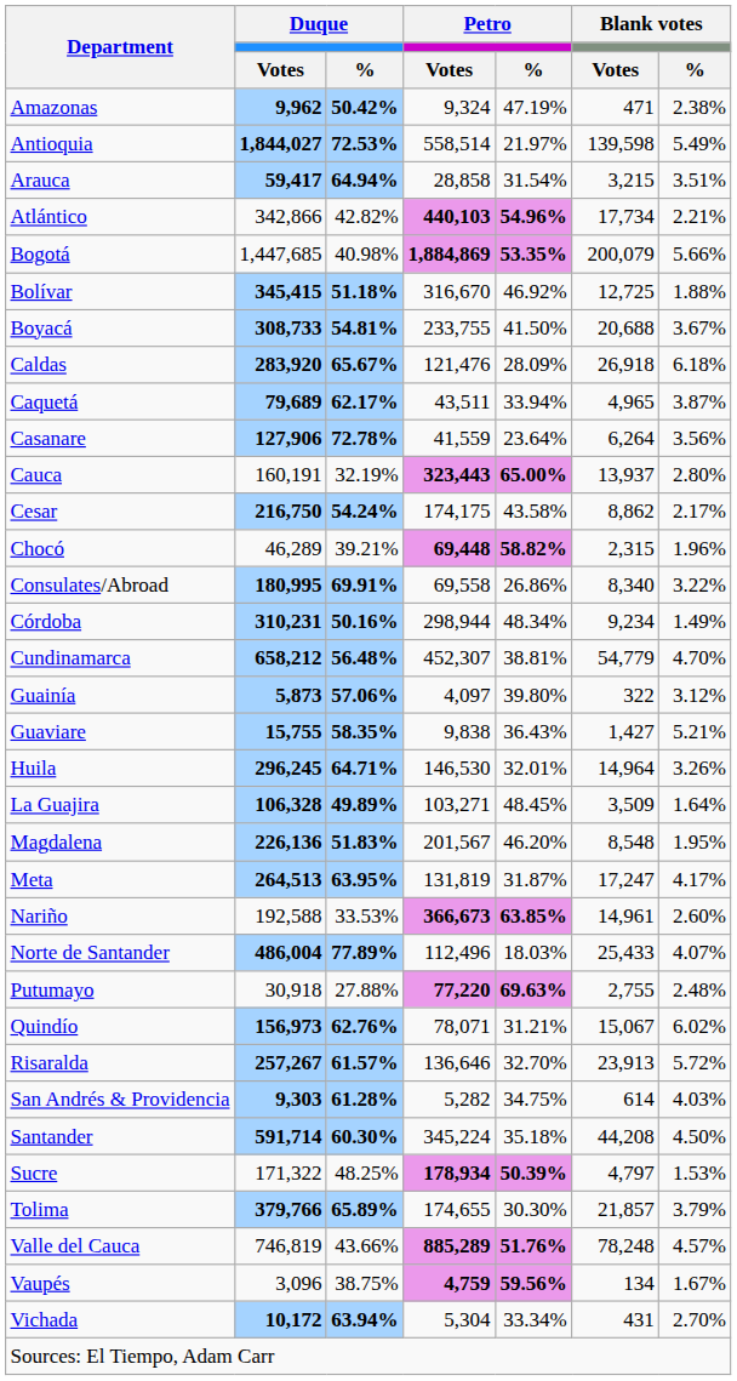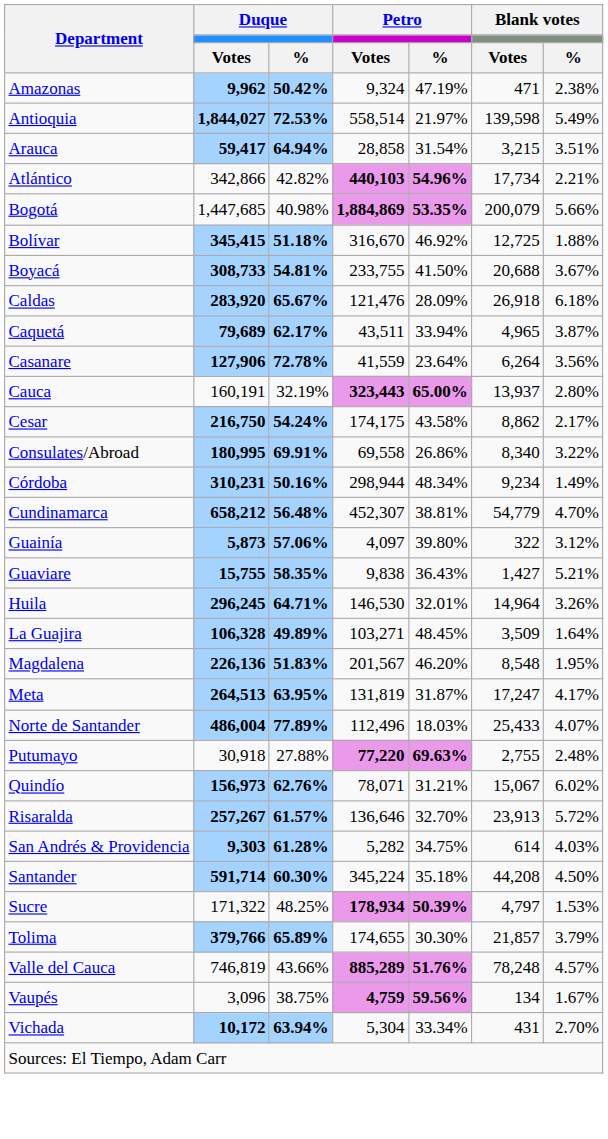- row: Chocó | 46,289 | 39.21% | 69,448 | 58.82% | 2,315 | 1.96%
- row: Nariño | 192,588 | 33.53% | 366,673 | 63.85% | 14,961 | 2.60%
